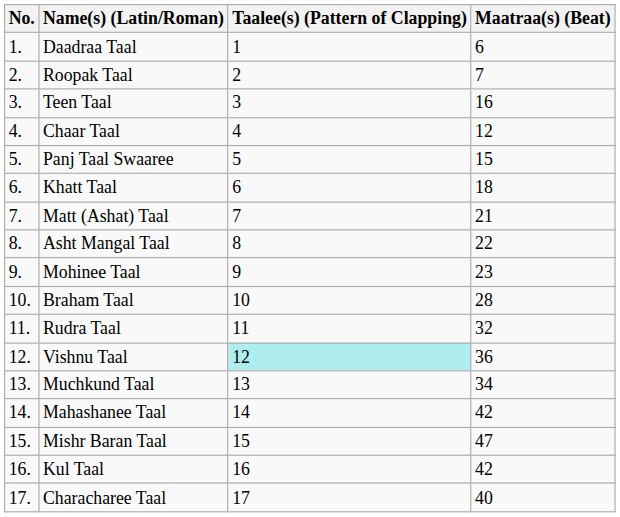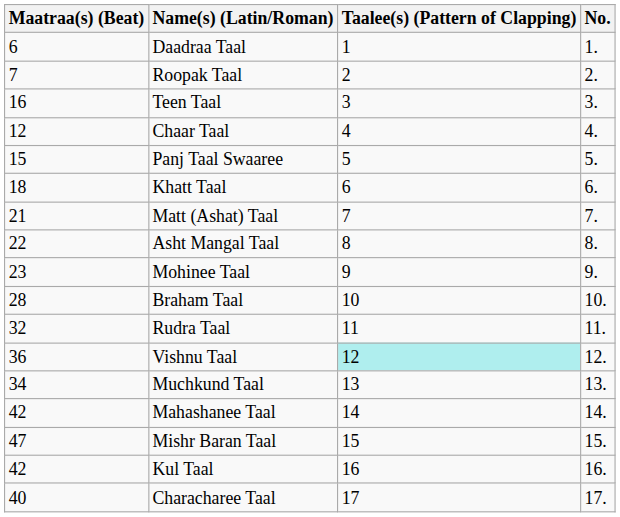columns swapped: No. <-> Maatraa(s) (Beat)
